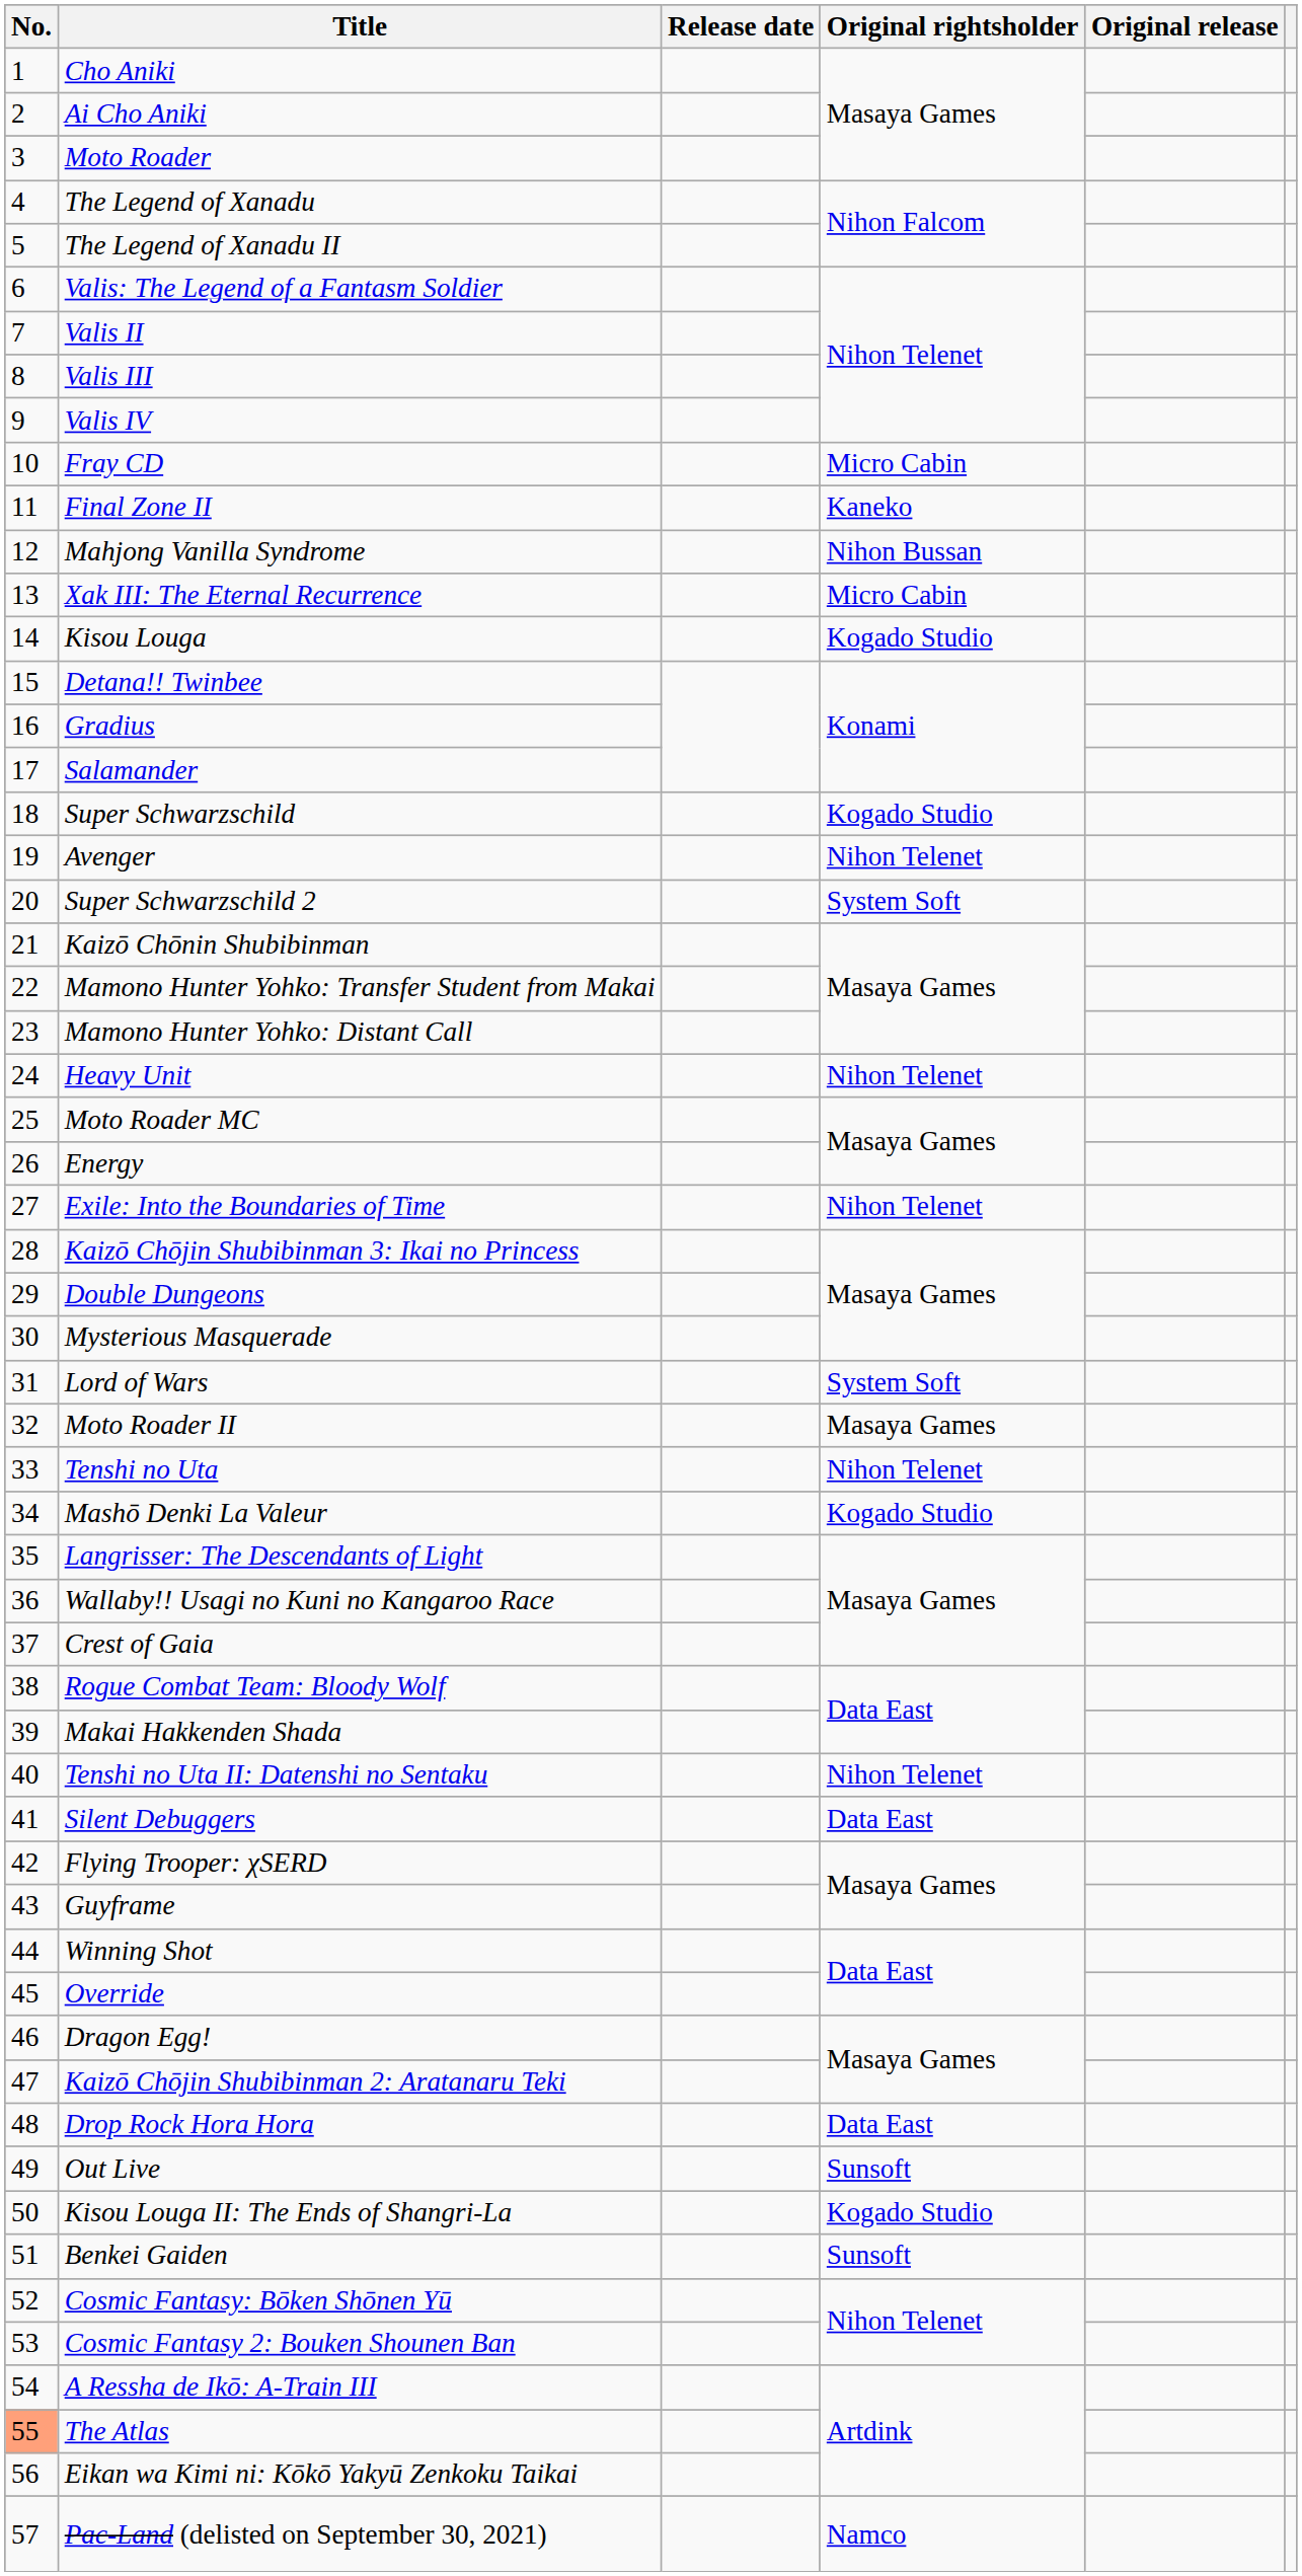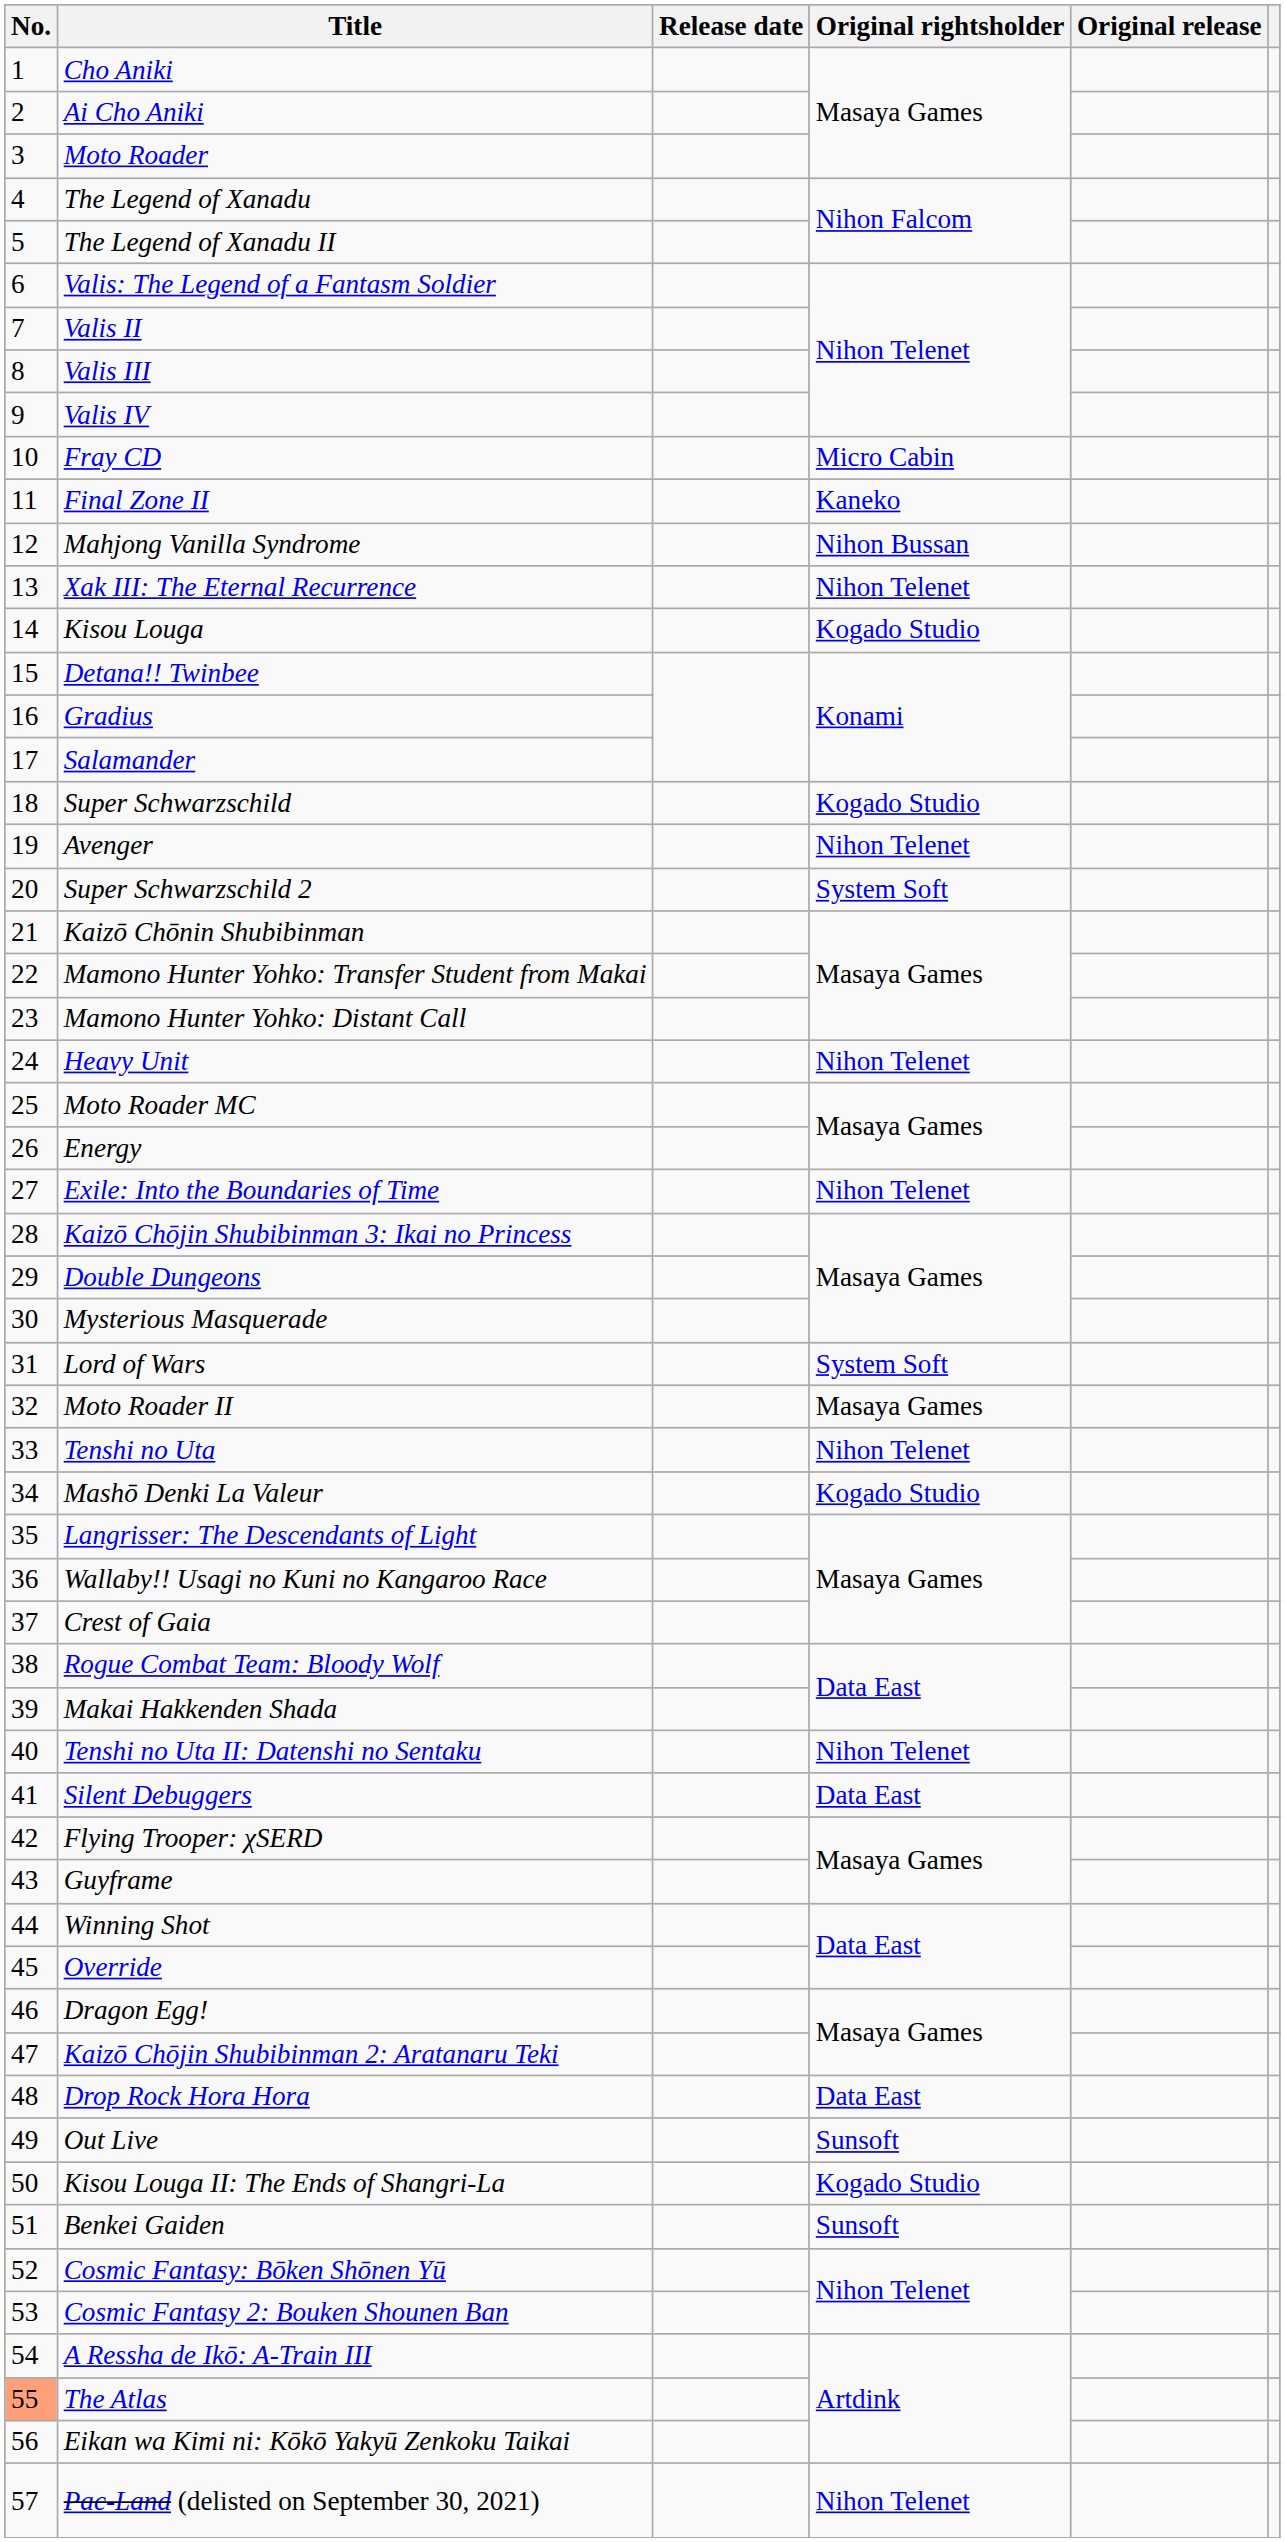Xak III: The Eternal Recurrence | Original rightsholder: Micro Cabin -> Nihon Telenet
Pac-Land (delisted on September 30, 2021) | Original rightsholder: Namco -> Nihon Telenet
